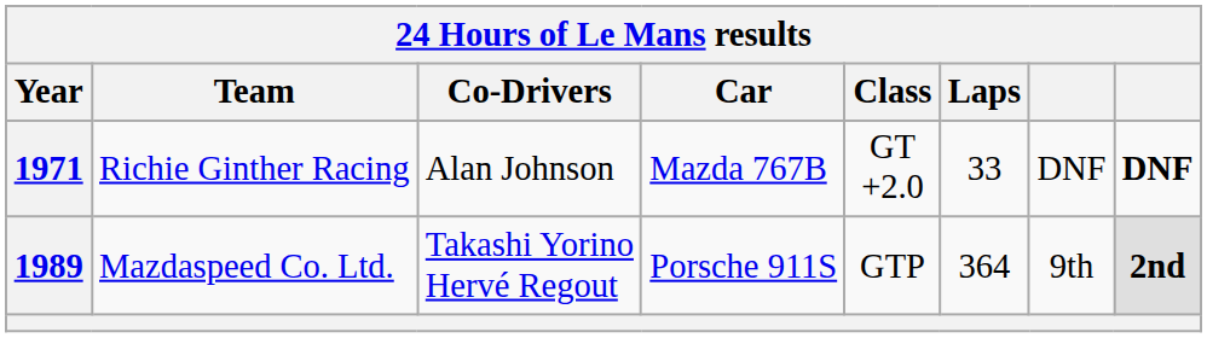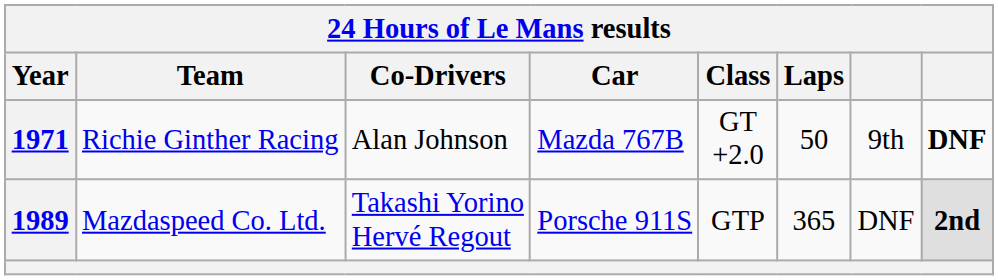1971 | Laps: 33 -> 50
1971 | column 7: DNF -> 9th
1989 | Laps: 364 -> 365
1989 | column 7: 9th -> DNF
